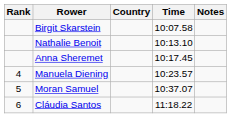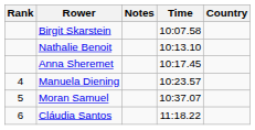columns swapped: Country <-> Notes
